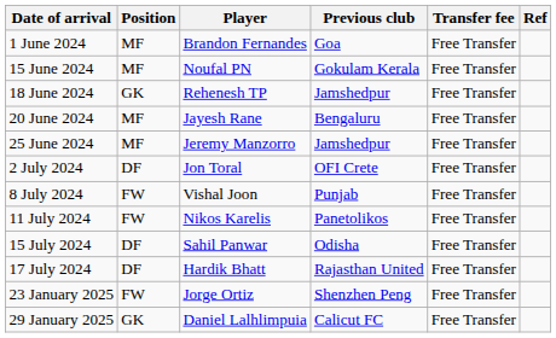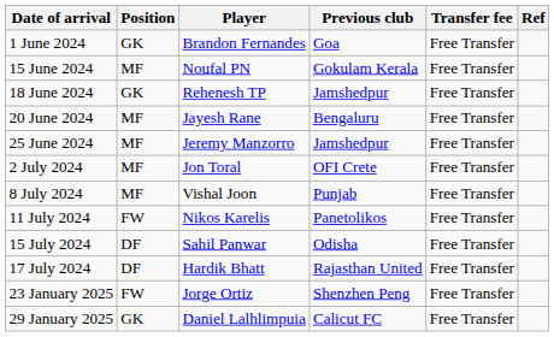1 June 2024 | Position: MF -> GK
2 July 2024 | Position: DF -> MF
8 July 2024 | Position: FW -> MF
